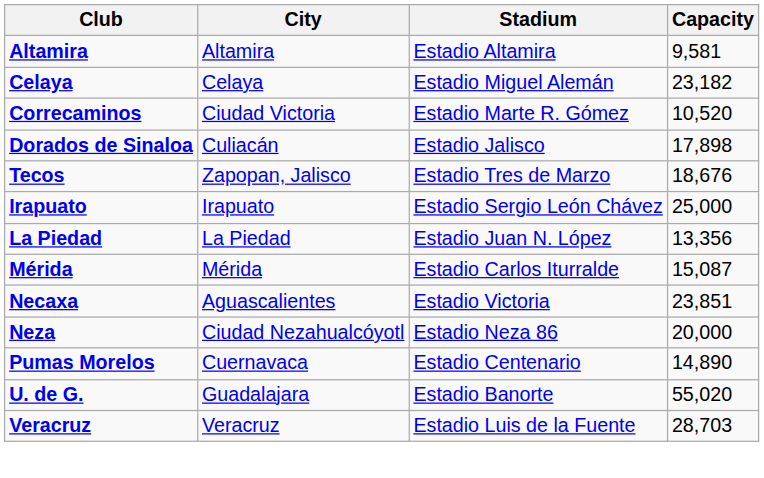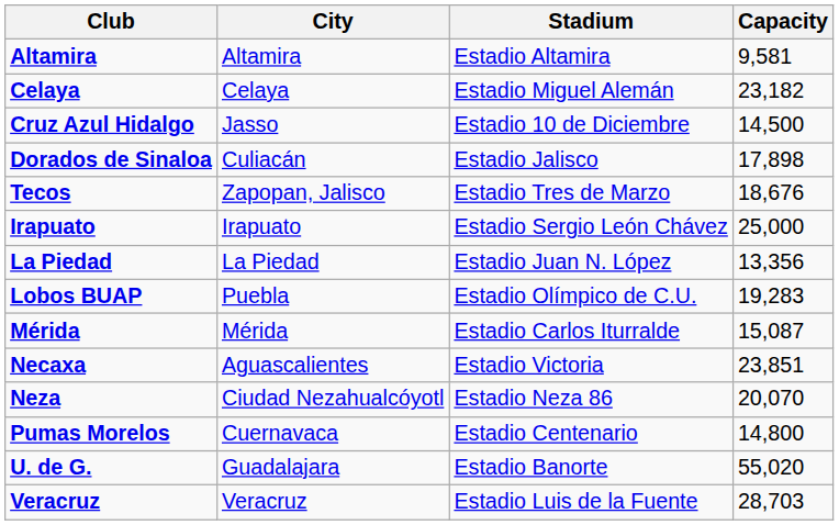- row: Correcaminos | Ciudad Victoria | Estadio Marte R. Gómez | 10,520
+ row: Cruz Azul Hidalgo | Jasso | Estadio 10 de Diciembre | 14,500
+ row: Lobos BUAP | Puebla | Estadio Olímpico de C.U. | 19,283
Neza | Capacity: 20,000 -> 20,070
Pumas Morelos | Capacity: 14,890 -> 14,800
